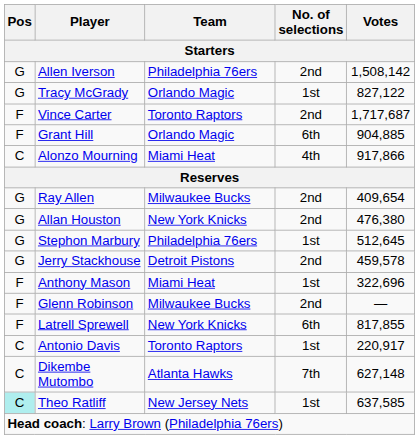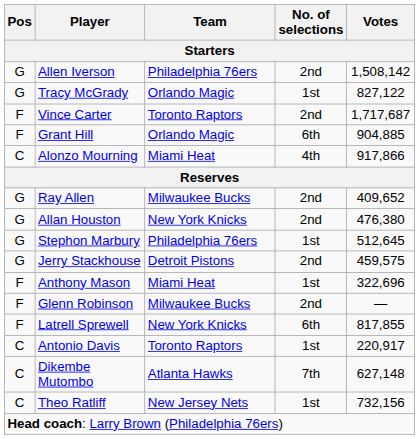Ray Allen | Votes: 409,654 -> 409,652
Jerry Stackhouse | Votes: 459,578 -> 459,575
Theo Ratliff | Pos: paleturquoise background -> no background
Theo Ratliff | Votes: 637,585 -> 732,156
